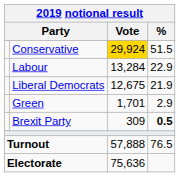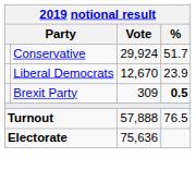Conservative | Vote: gold background -> no background
Conservative | %: 51.5 -> 51.7
- row: Labour | 13,284 | 22.9
Liberal Democrats | Vote: 12,675 -> 12,670
Liberal Democrats | %: 21.9 -> 23.9
- row: Green | 1,701 | 2.9
